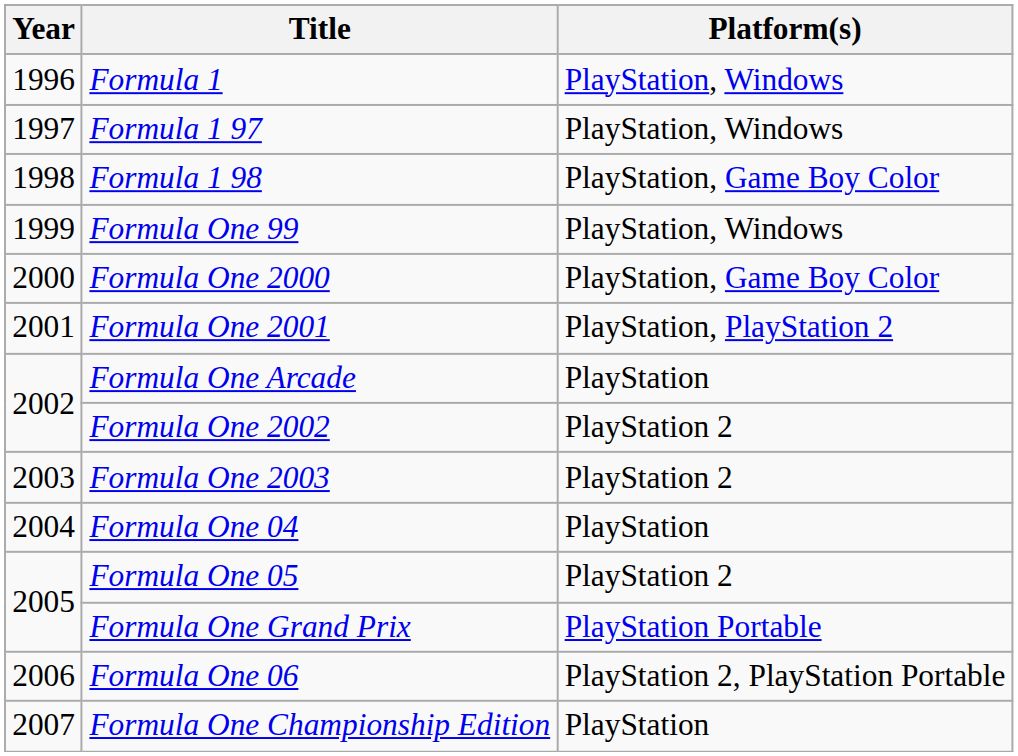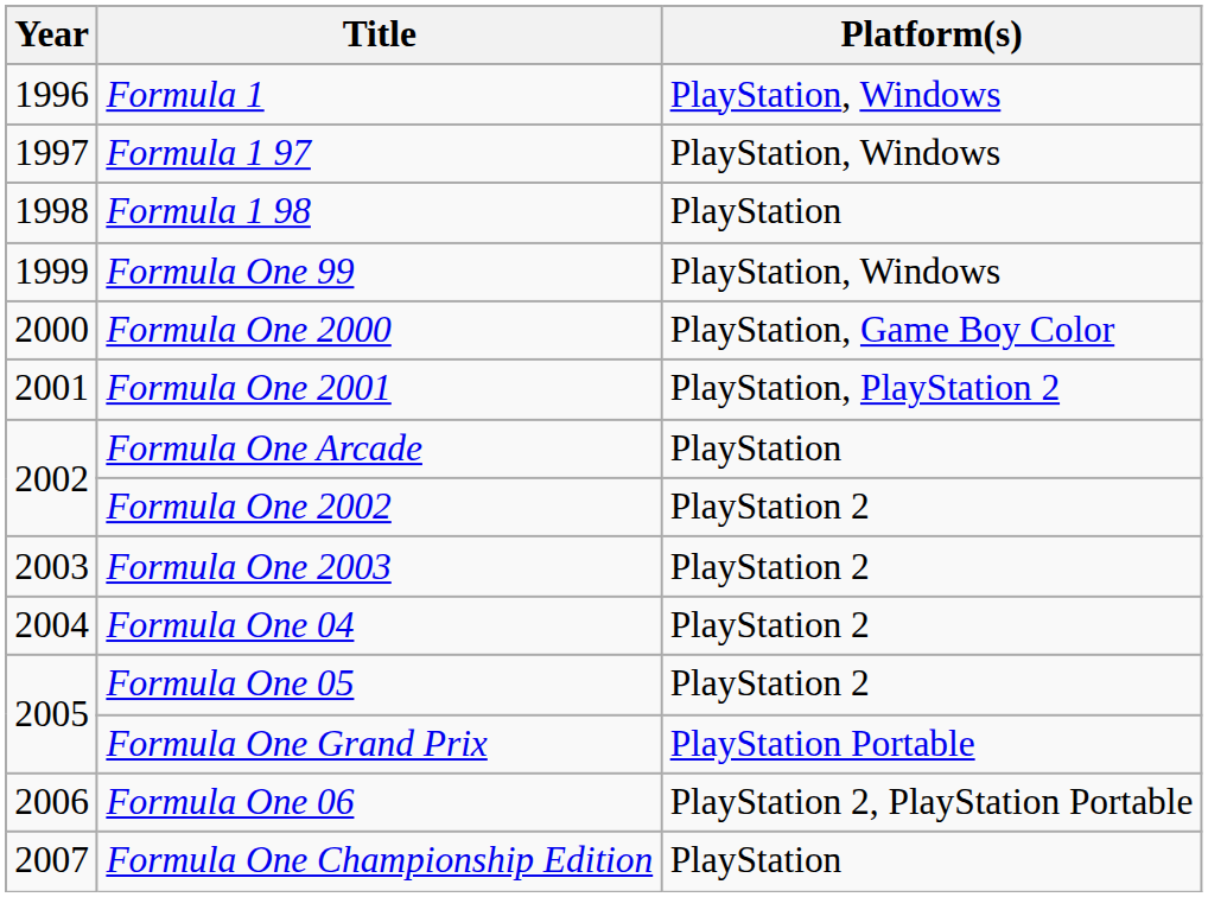Formula 1 98 | Platform(s): PlayStation, Game Boy Color -> PlayStation
Formula One 04 | Platform(s): PlayStation -> PlayStation 2
